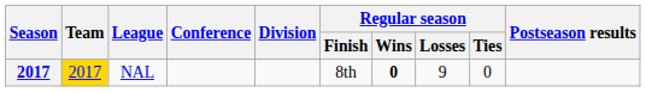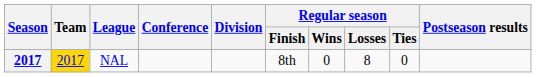NAL | Regular season / Wins: bold -> normal
NAL | Regular season / Losses: 9 -> 8
